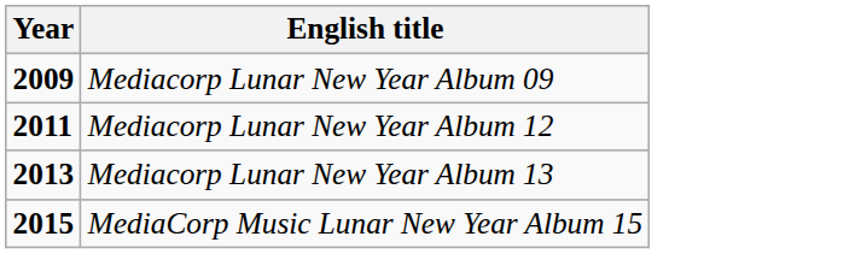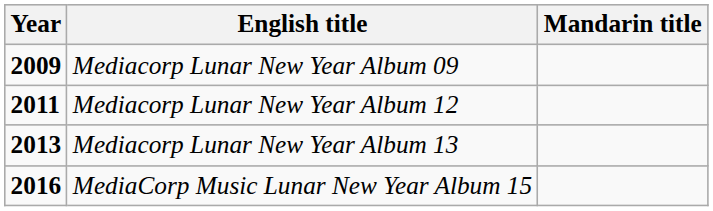+ column: Mandarin title
MediaCorp Music Lunar New Year Album 15 | Year: 2015 -> 2016
